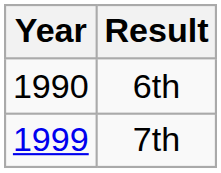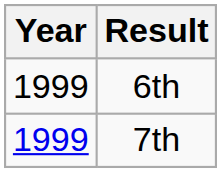6th | Year: 1990 -> 1999
